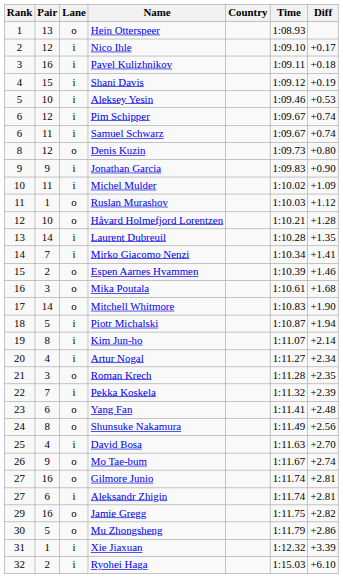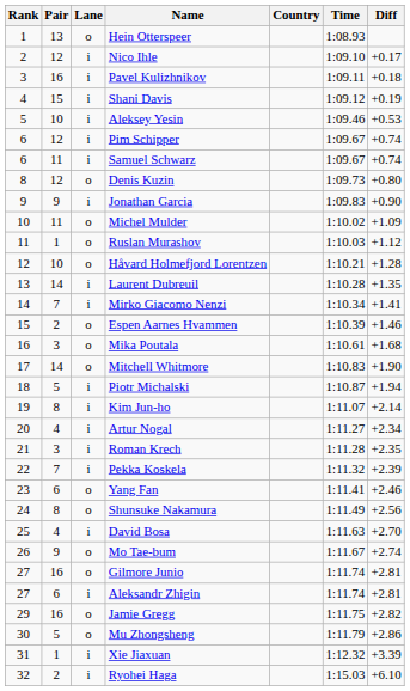Michel Mulder | Lane: i -> o
Roman Krech | Lane: o -> i
Yang Fan | Diff: +2.48 -> +2.46
